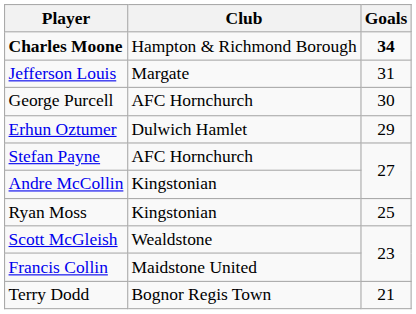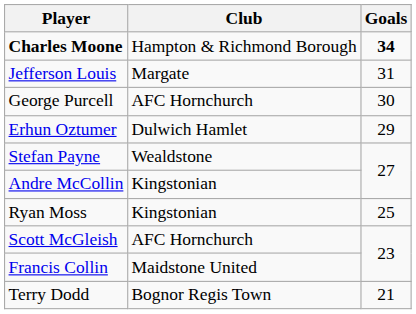Stefan Payne | Club: AFC Hornchurch -> Wealdstone
Scott McGleish | Club: Wealdstone -> AFC Hornchurch
